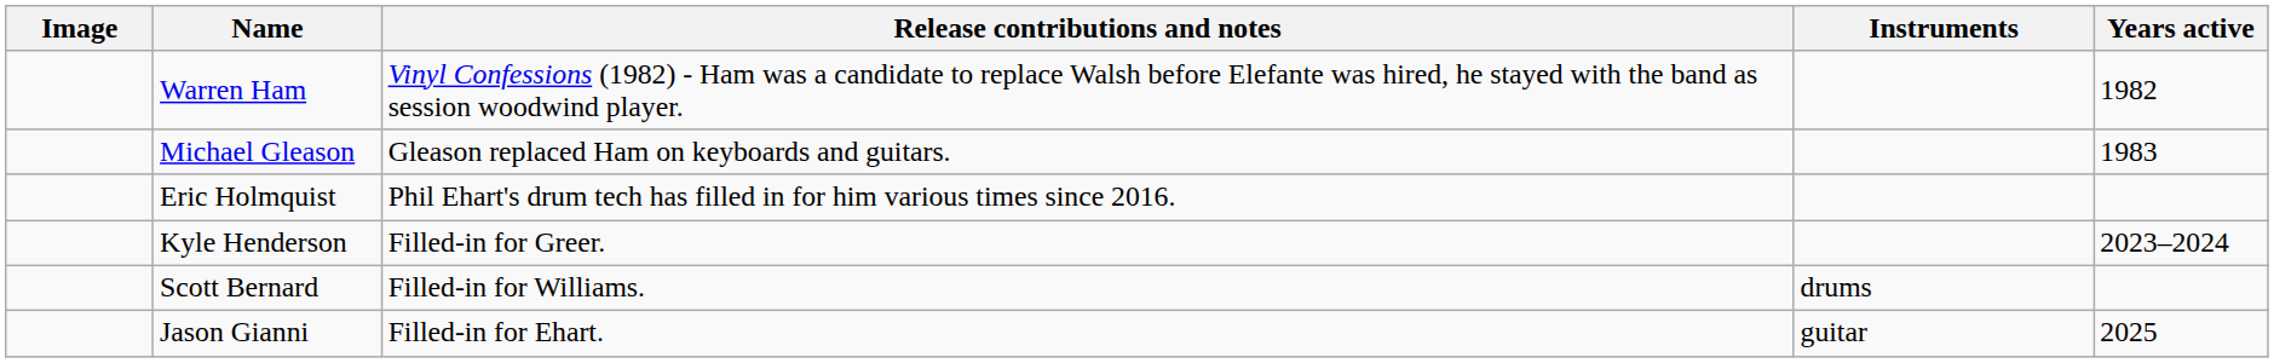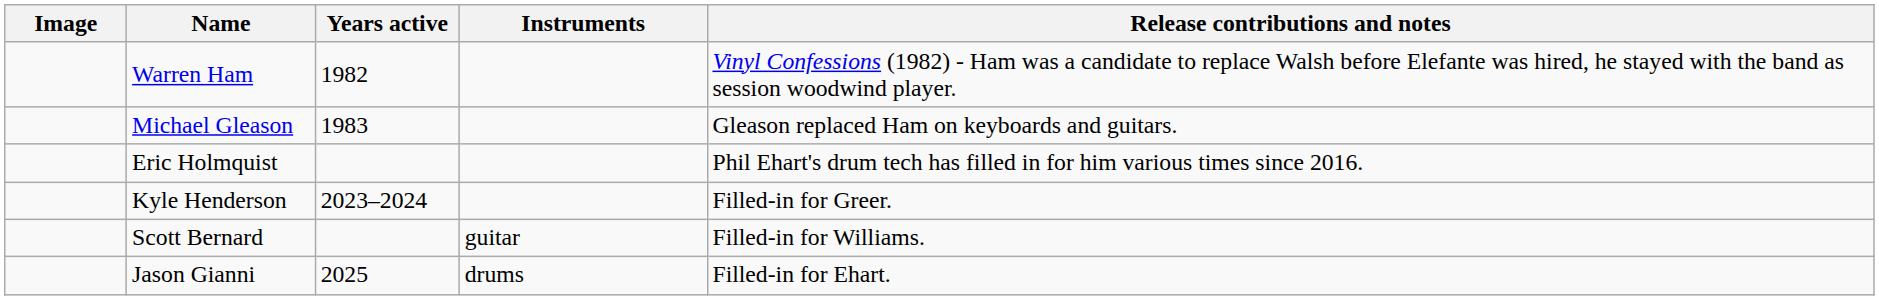columns swapped: Years active <-> Release contributions and notes
Scott Bernard | Instruments: drums -> guitar
Jason Gianni | Instruments: guitar -> drums
